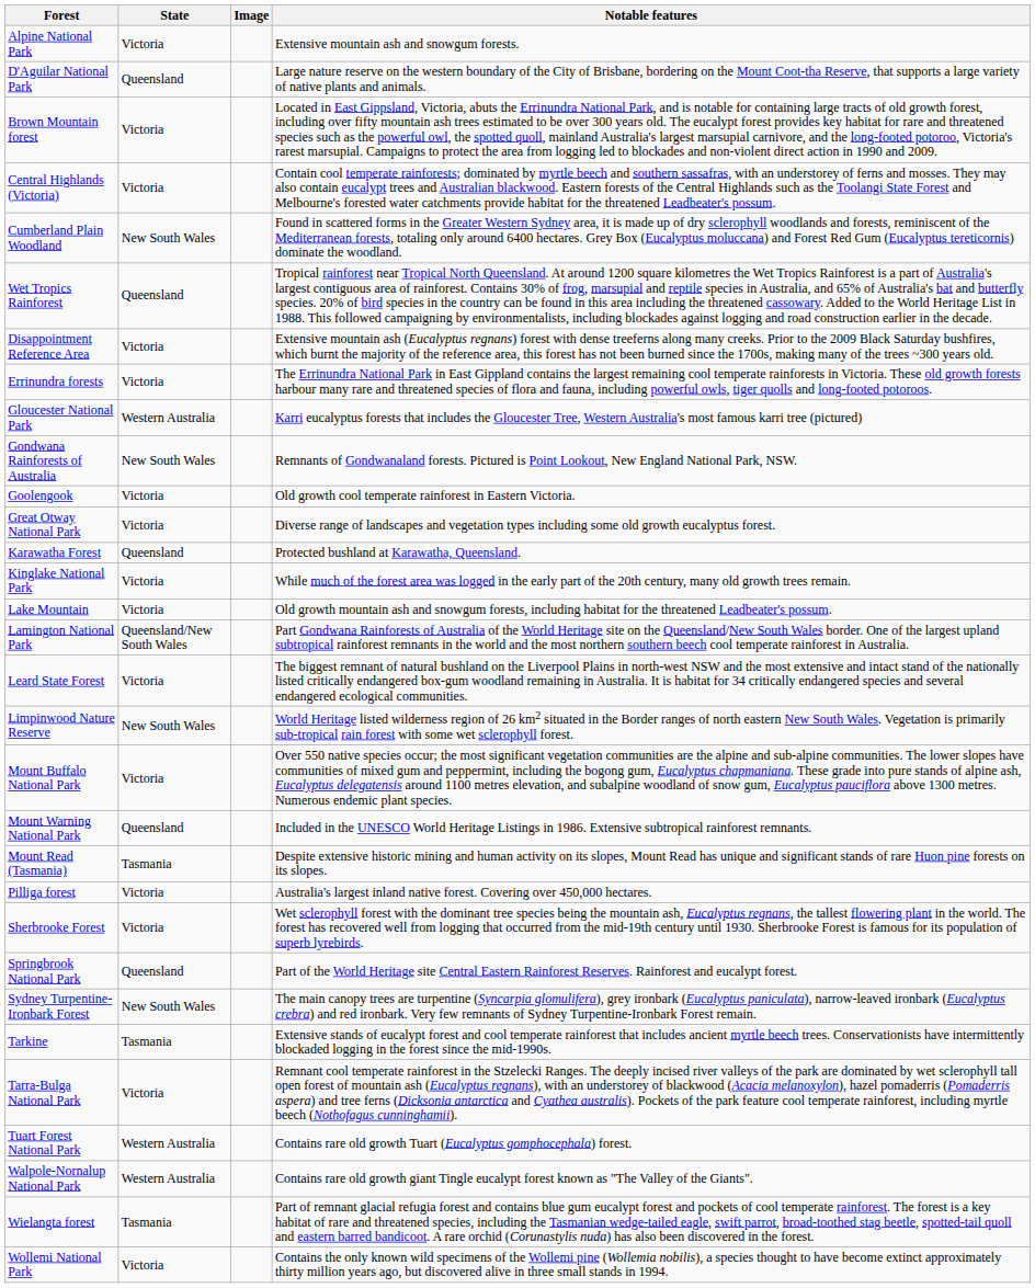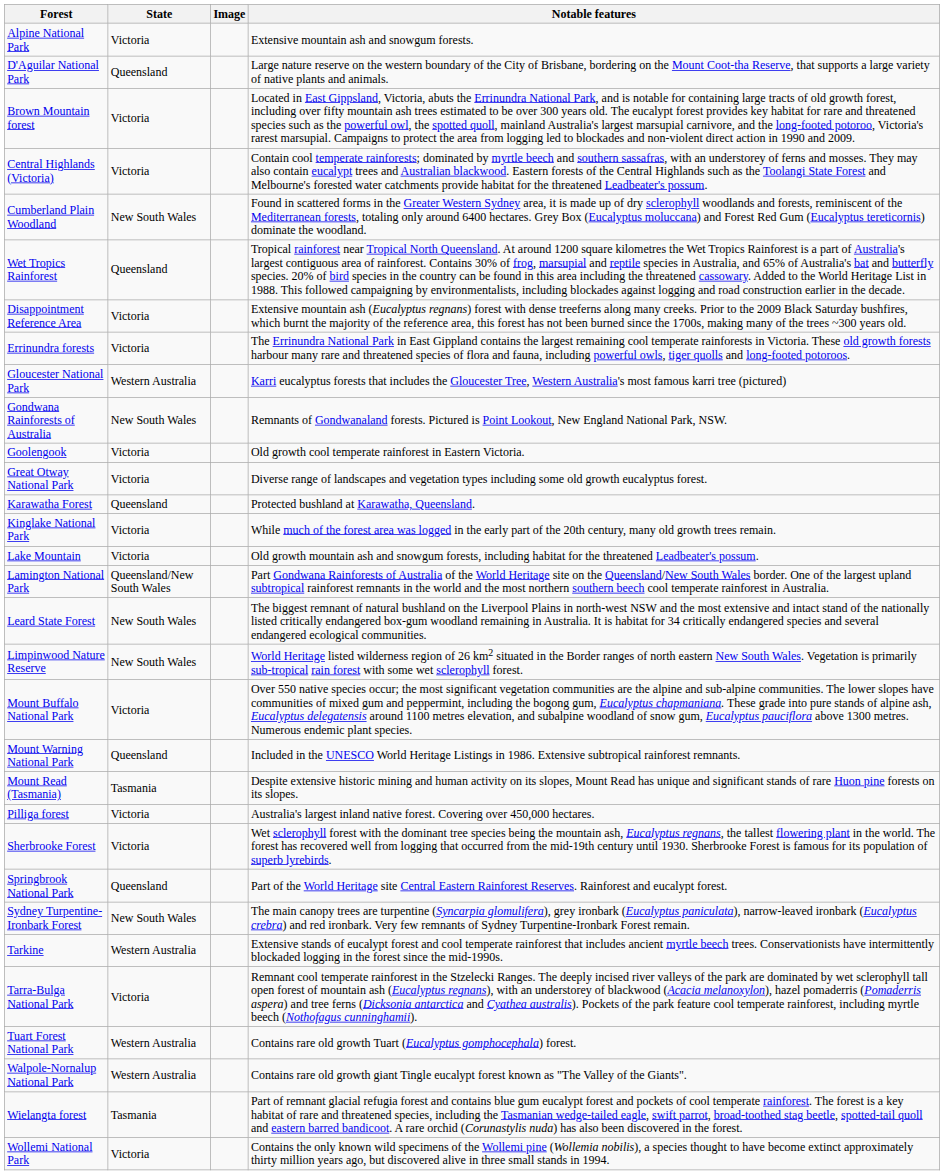Leard State Forest | State: Victoria -> New South Wales
Tarkine | State: Tasmania -> Western Australia
